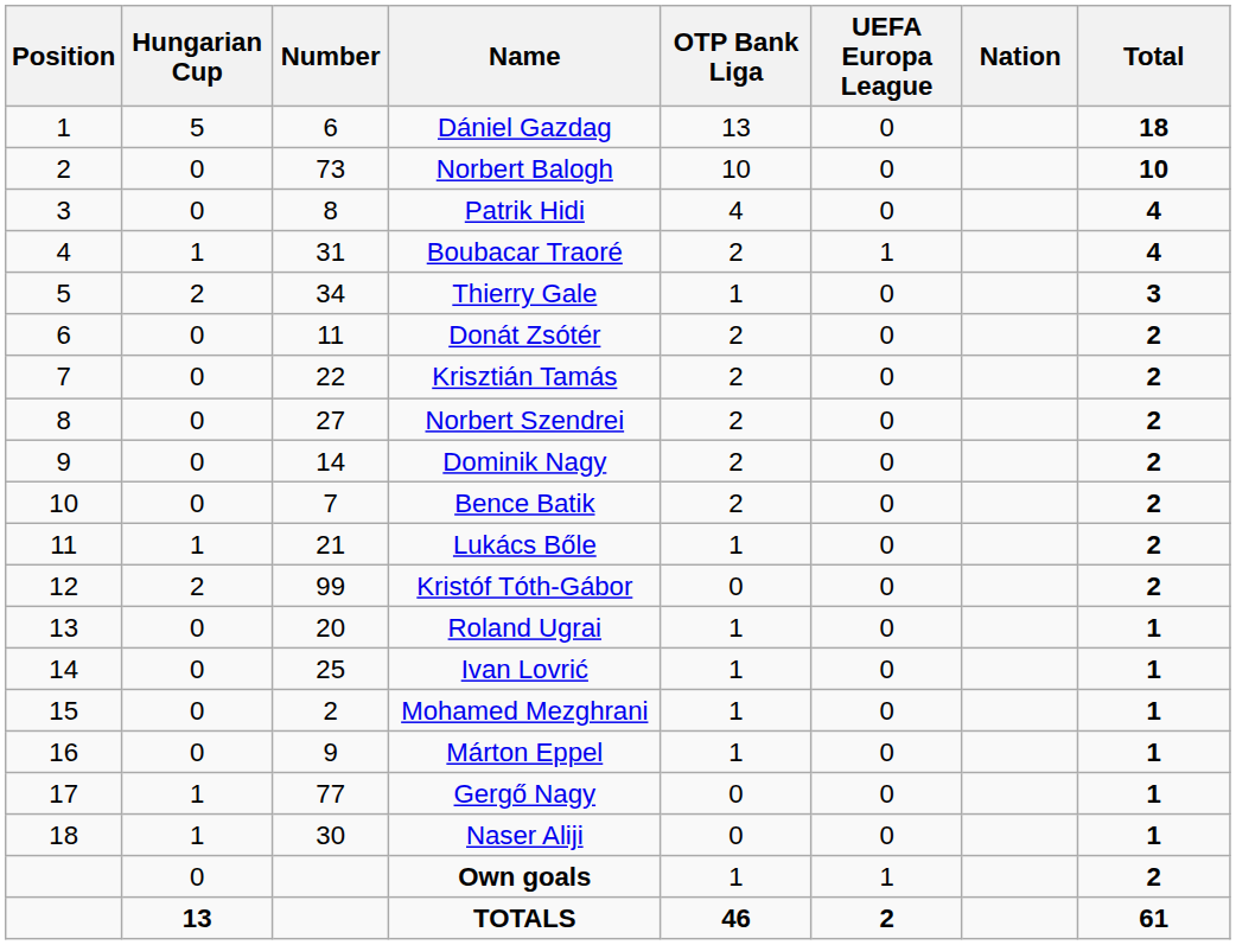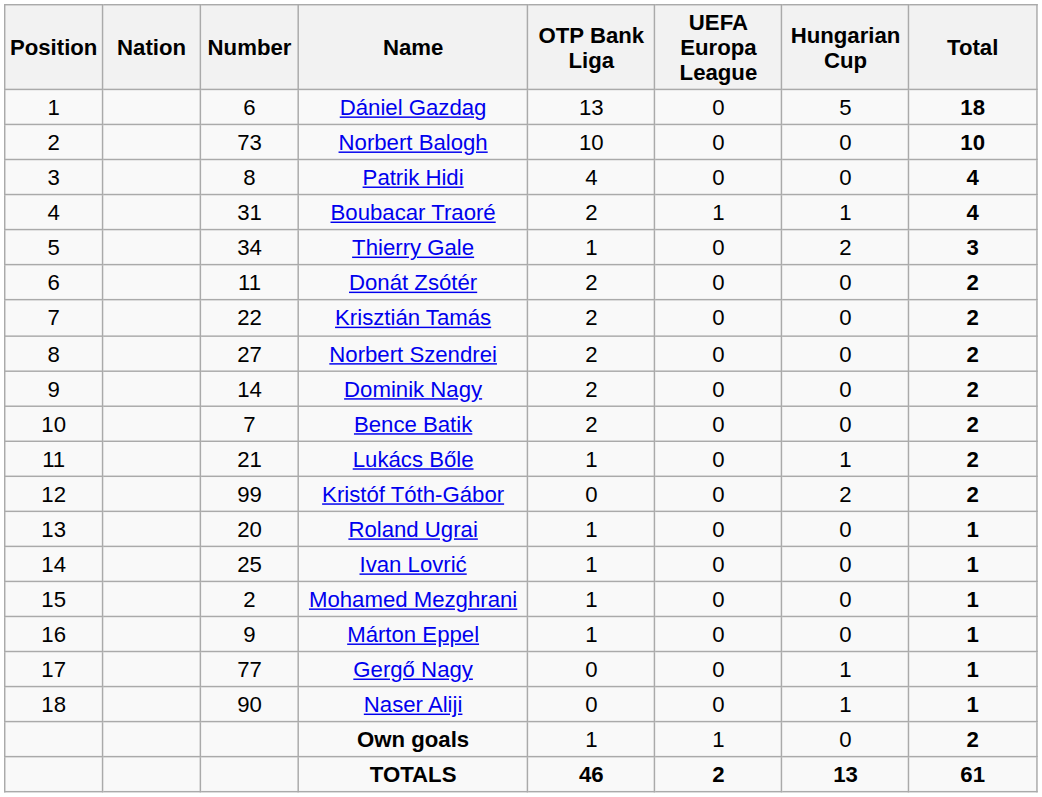columns swapped: Nation <-> Hungarian Cup
Naser Aliji | Number: 30 -> 90
